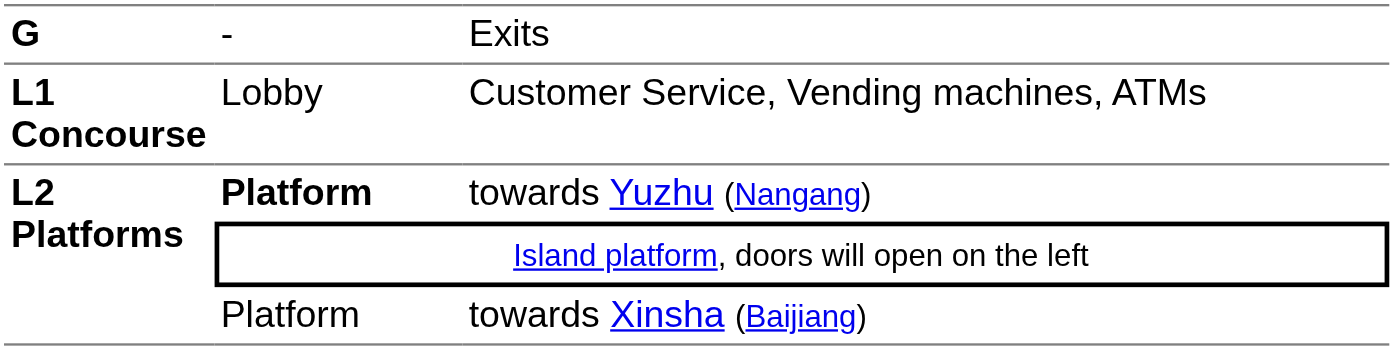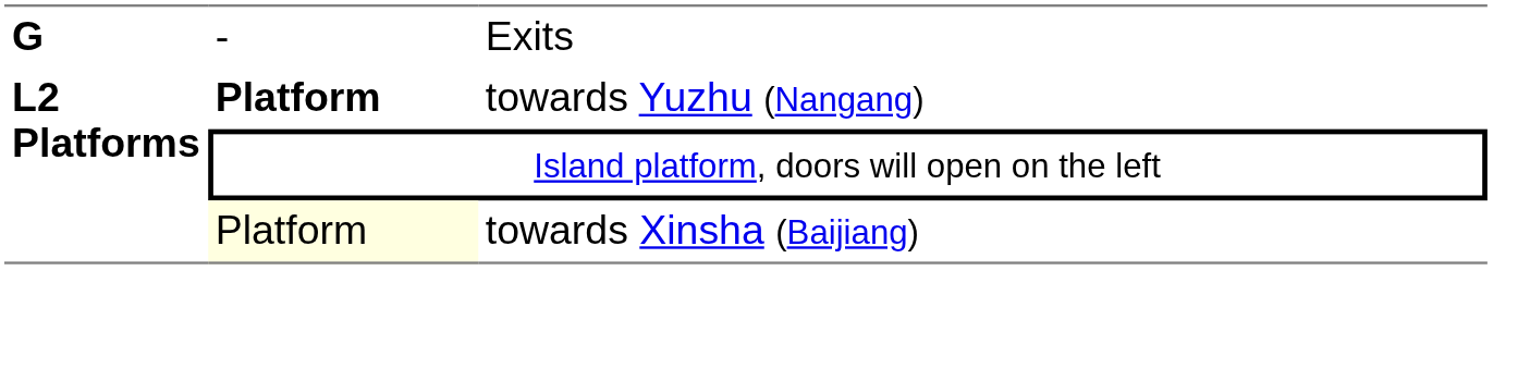- row: L1 Concourse | Lobby | Customer Service, Vending machines, ATMs
towards Xinsha (Baijiang) | column 2: no background -> lightyellow background
